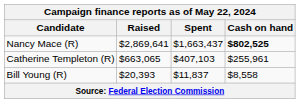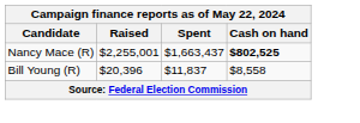Nancy Mace (R) | Raised: $2,869,641 -> $2,255,001
- row: Catherine Templeton (R) | $663,065 | $407,103 | $255,961
Bill Young (R) | Raised: $20,393 -> $20,396
